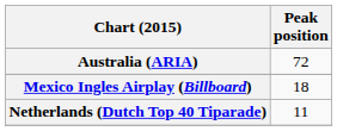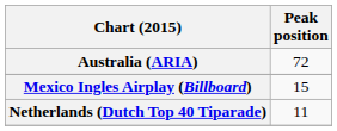Mexico Ingles Airplay (Billboard) | Peak position: 18 -> 15
